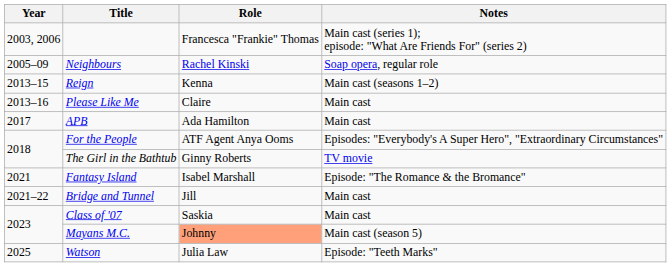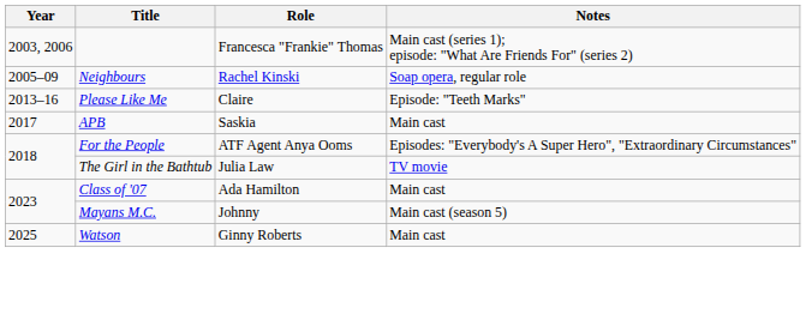- row: 2013–15 | Reign | Kenna | Main cast (seasons 1–2)
Please Like Me | Notes: Main cast -> Episode: "Teeth Marks"
APB | Role: Ada Hamilton -> Saskia
The Girl in the Bathtub | Role: Ginny Roberts -> Julia Law
- row: 2021 | Fantasy Island | Isabel Marshall | Episode: "The Romance & the Bromance"
- row: 2021–22 | Bridge and Tunnel | Jill | Main cast
Class of '07 | Role: Saskia -> Ada Hamilton
Mayans M.C. | Role: lightsalmon background -> no background
Watson | Role: Julia Law -> Ginny Roberts
Watson | Notes: Episode: "Teeth Marks" -> Main cast
